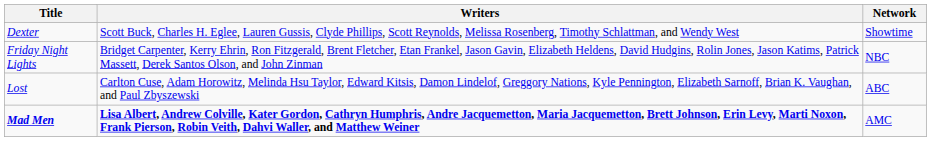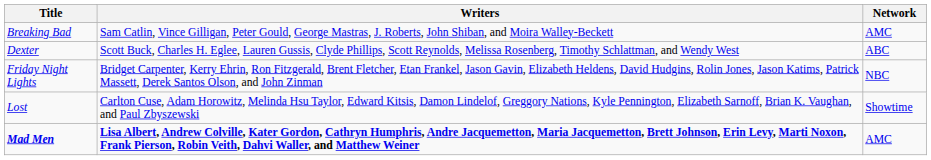+ row: Breaking Bad | Sam Catlin, Vince Gilligan, Peter Gould, George Mastras, J. Roberts, John Shiban, and Moira Walley-Beckett | AMC
Dexter | Network: Showtime -> ABC
Lost | Network: ABC -> Showtime
